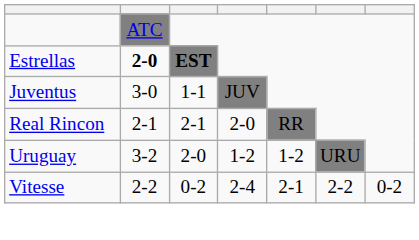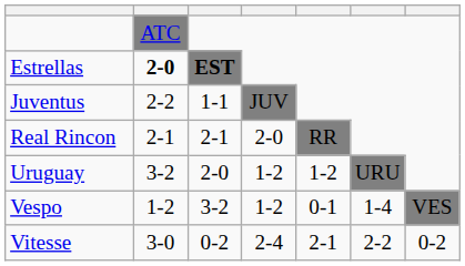Juventus | column 2: 3-0 -> 2-2
+ row: Vespo | 1-2 | 3-2 | 1-2 | 0-1 | 1-4 | VES
Vitesse | column 2: 2-2 -> 3-0
